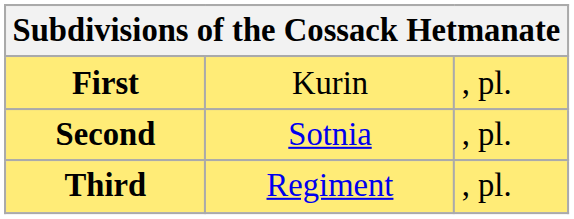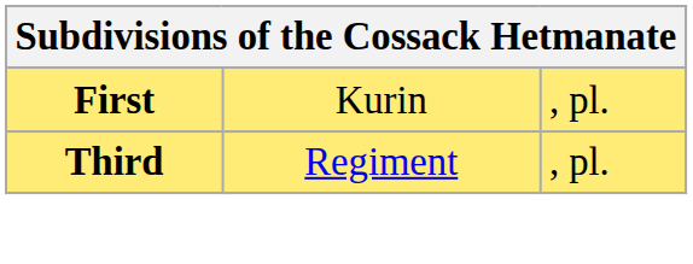- row: Second | Sotnia | , pl.
